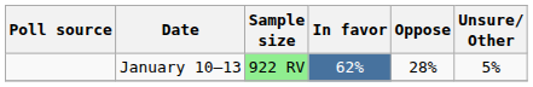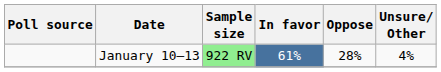January 10–13 | In favor: 62% -> 61%
January 10–13 | Unsure/ Other: 5% -> 4%
